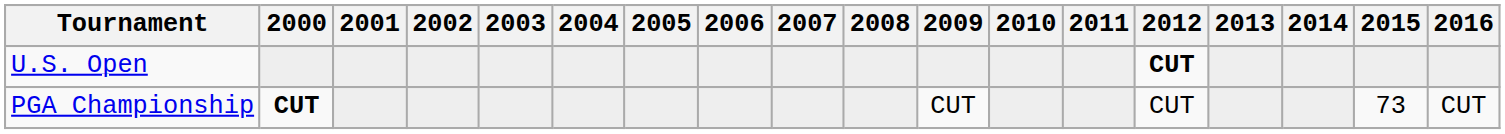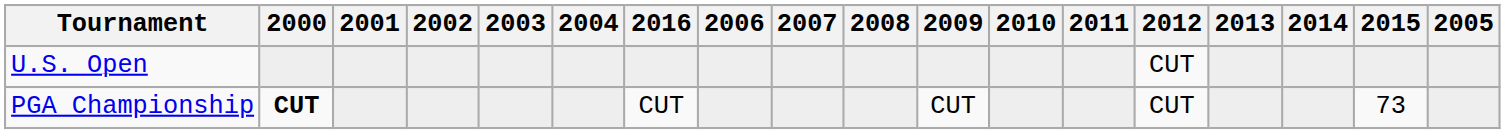columns swapped: 2005 <-> 2016
U.S. Open | 2012: bold -> normal
